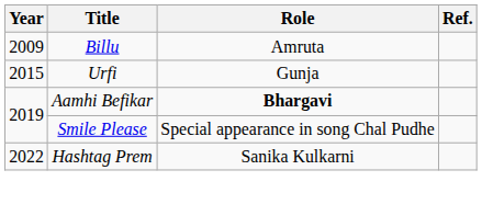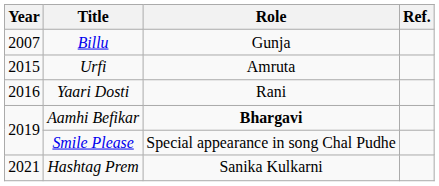Billu | Year: 2009 -> 2007
Billu | Role: Amruta -> Gunja
Urfi | Role: Gunja -> Amruta
+ row: 2016 | Yaari Dosti | Rani
Hashtag Prem | Year: 2022 -> 2021
